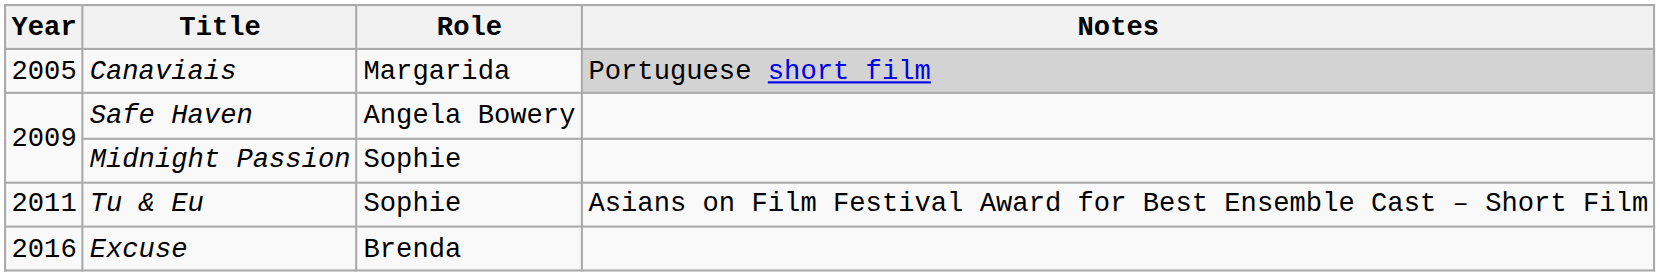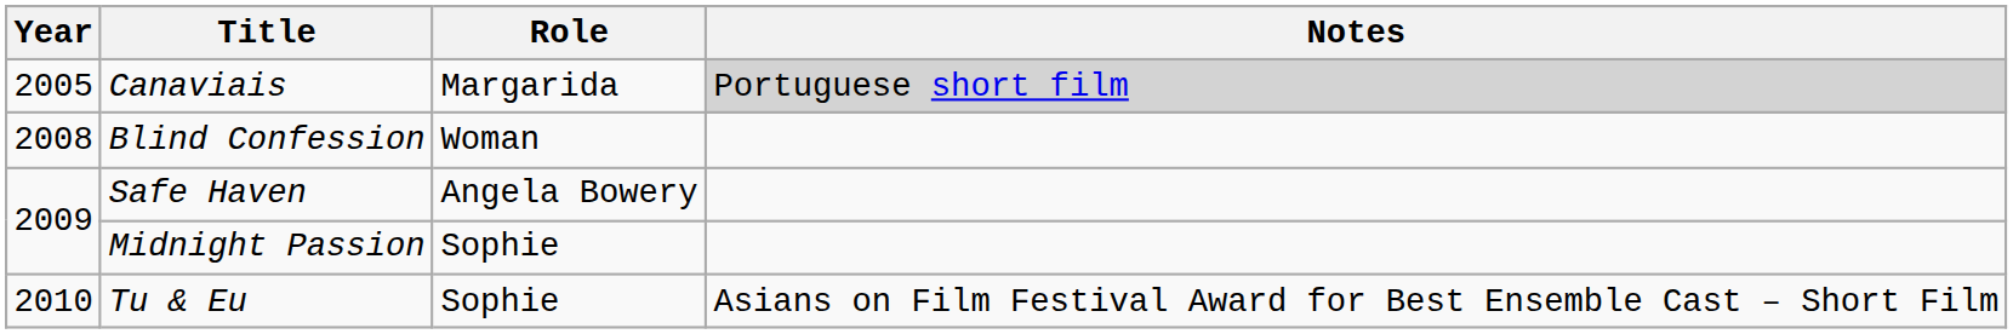+ row: 2008 | Blind Confession | Woman
Tu & Eu | Year: 2011 -> 2010
- row: 2016 | Excuse | Brenda
